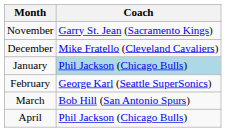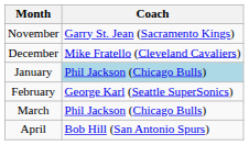March | Coach: Bob Hill (San Antonio Spurs) -> Phil Jackson (Chicago Bulls)
April | Coach: Phil Jackson (Chicago Bulls) -> Bob Hill (San Antonio Spurs)
